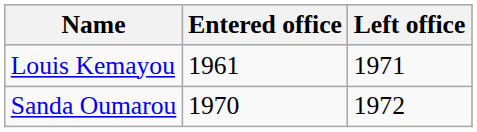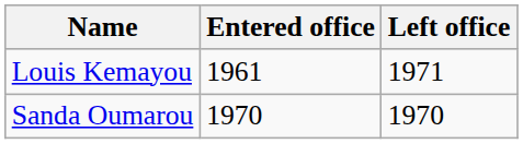Sanda Oumarou | Left office: 1972 -> 1970
